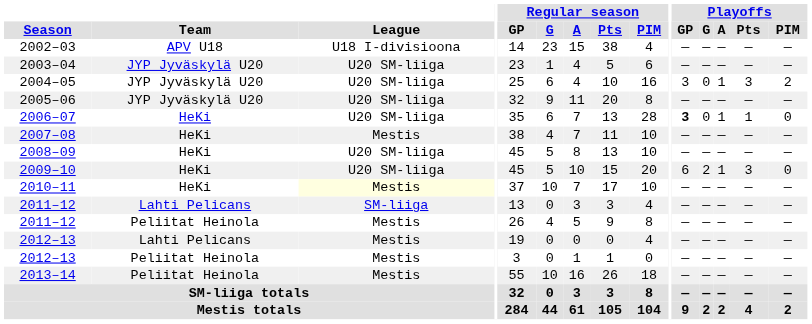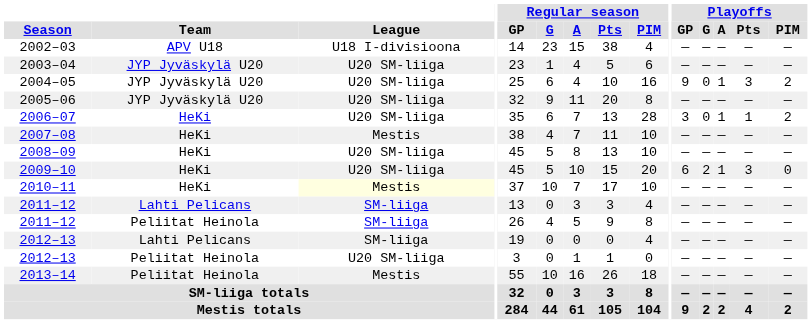2004–05 | Playoffs / GP: 3 -> 9
2006–07 | Playoffs / GP: bold -> normal
2006–07 | Playoffs / PIM: 0 -> 2
2011–12 / Peliitat Heinola | League: Mestis -> SM-liiga
2012–13 / Lahti Pelicans | League: Mestis -> SM-liiga
2012–13 / Peliitat Heinola | League: Mestis -> U20 SM-liiga
